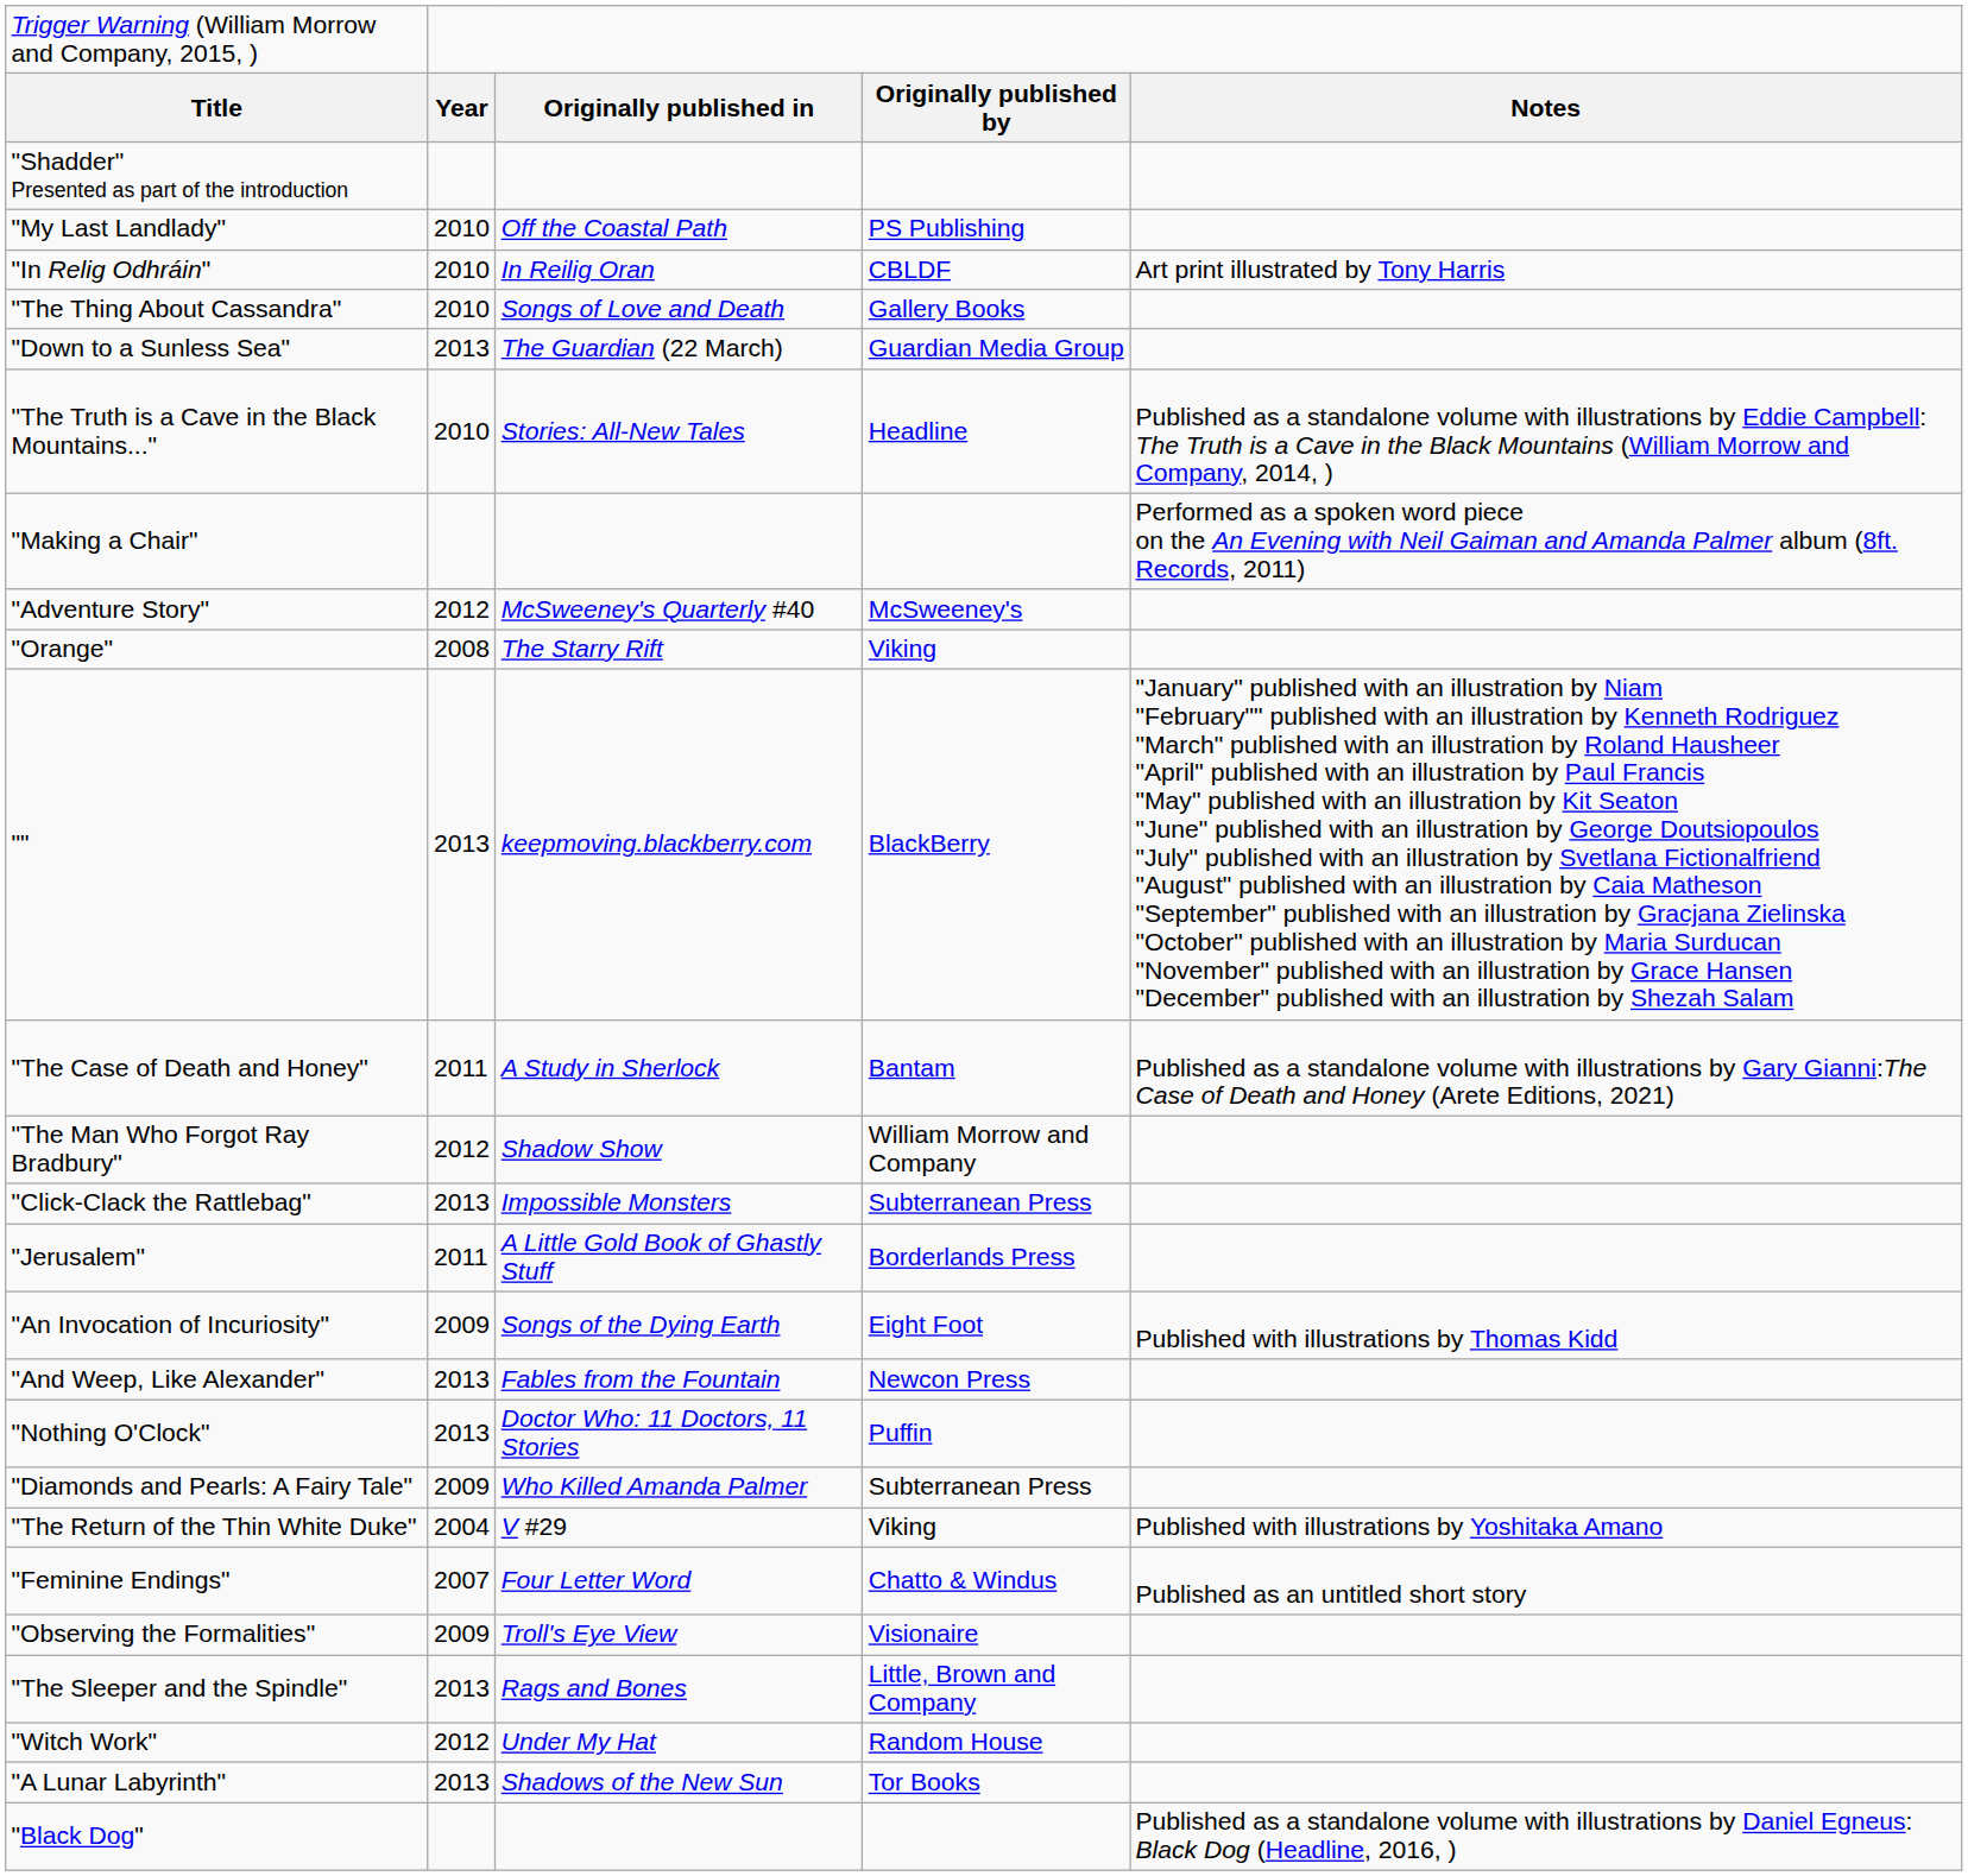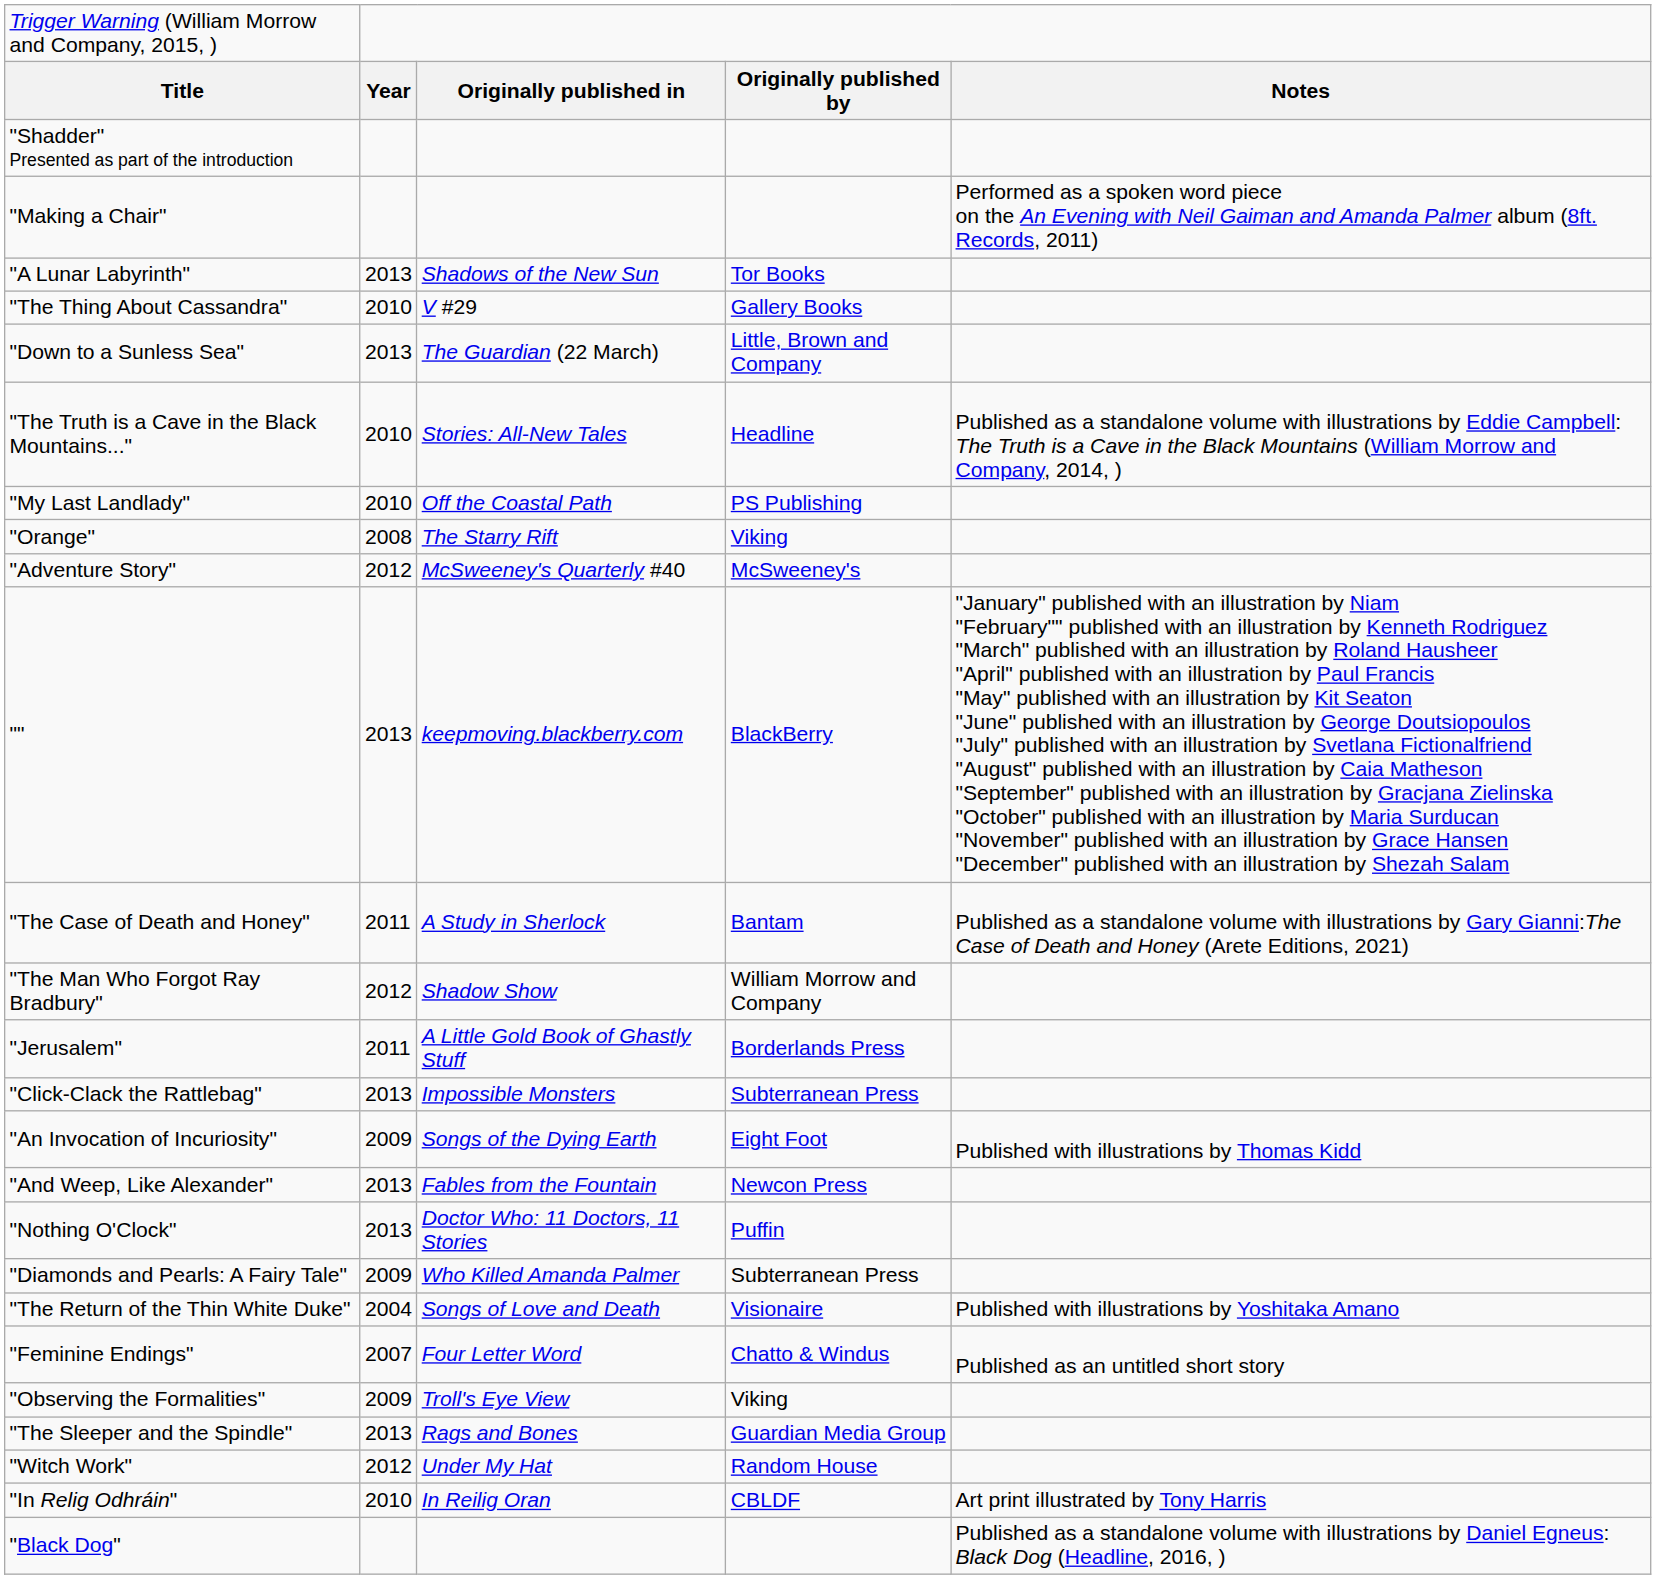rows swapped: "Making a Chair" <-> "My Last Landlady"
rows swapped: "A Lunar Labyrinth" <-> "In Relig Odhráin"
"The Thing About Cassandra" | column 3: Songs of Love and Death -> V #29
"Down to a Sunless Sea" | column 4: Guardian Media Group -> Little, Brown and Company
rows swapped: "Adventure Story" <-> "Orange"
rows swapped: "Jerusalem" <-> "Click-Clack the Rattlebag"
"The Return of the Thin White Duke" | column 3: V #29 -> Songs of Love and Death
"The Return of the Thin White Duke" | column 4: Viking -> Visionaire
"Observing the Formalities" | column 4: Visionaire -> Viking
"The Sleeper and the Spindle" | column 4: Little, Brown and Company -> Guardian Media Group
